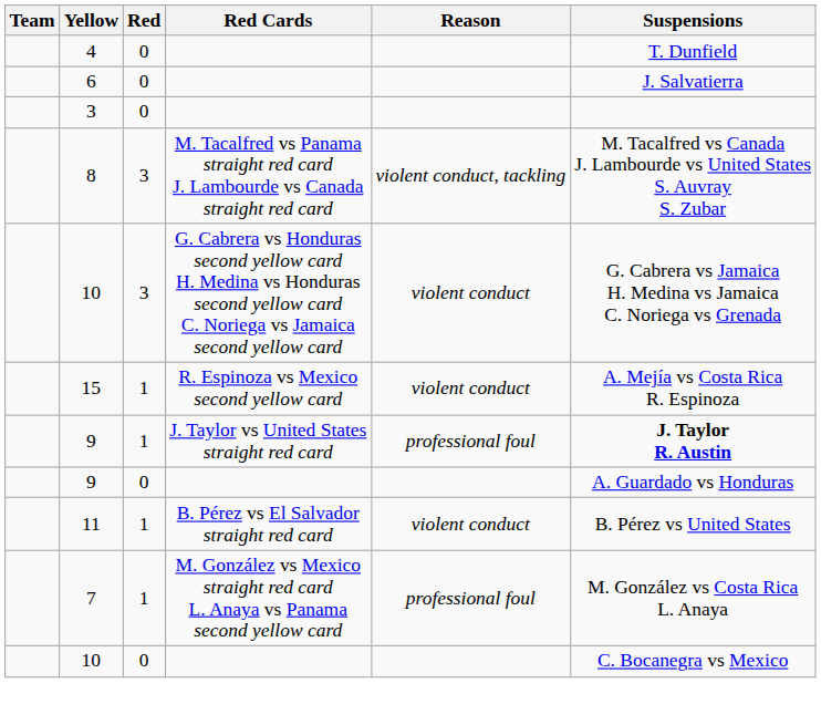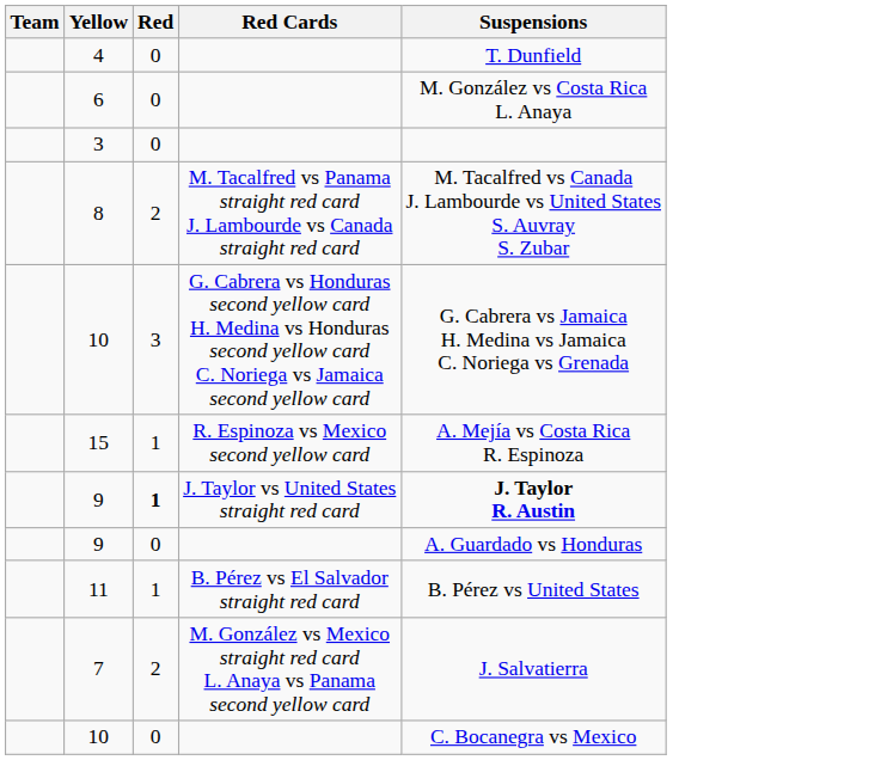- column: Reason | violent conduct, tackling | violent conduct | violent conduct | professional foul | violent conduct | professional foul
6 | Suspensions: J. Salvatierra -> M. González vs Costa Rica L. Anaya
8 | Red: 3 -> 2
9 / J. Taylor vs United States straight red card | Red: normal -> bold
7 | Red: 1 -> 2
7 | Suspensions: M. González vs Costa Rica L. Anaya -> J. Salvatierra
